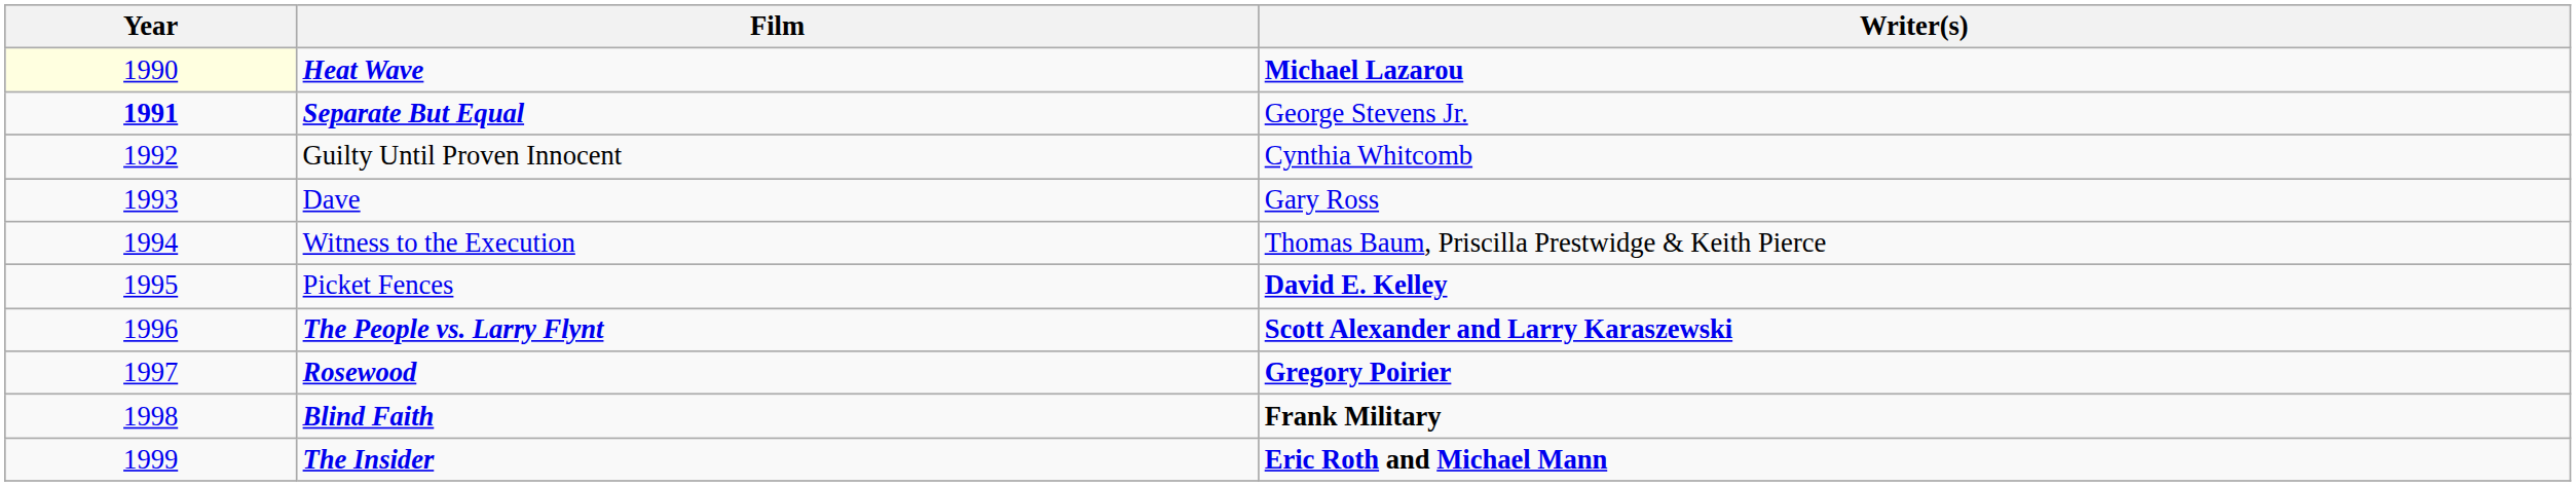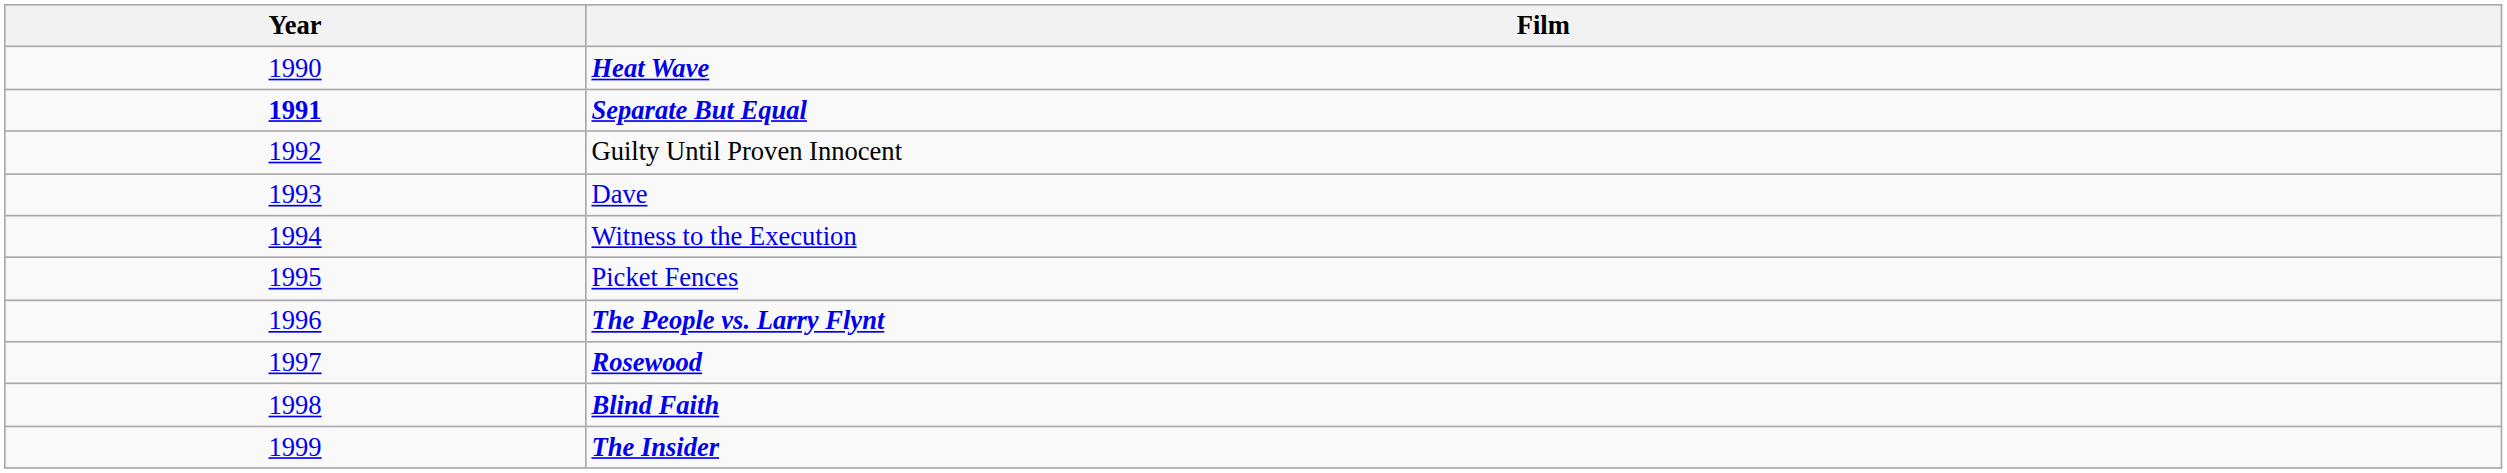- column: Writer(s) | Michael Lazarou | George Stevens Jr. | Cynthia Whitcomb | Gary Ross | Thomas Baum, Priscilla Prestwidge & Keith Pierce | David E. Kelley | Scott Alexander and Larry Karaszewski | Gregory Poirier | Frank Military | Eric Roth and Michael Mann
Heat Wave | Year: lightyellow background -> no background
